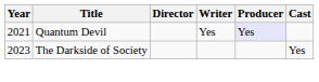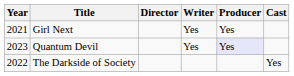+ row: 2021 | Girl Next | Yes | Yes
Quantum Devil | Year: 2021 -> 2023
The Darkside of Society | Year: 2023 -> 2022
